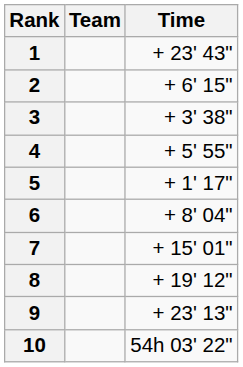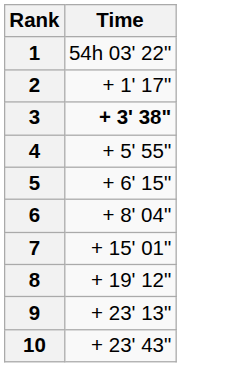- column: Team
1 | Time: + 23' 43" -> 54h 03' 22"
2 | Time: + 6' 15" -> + 1' 17"
3 | Time: normal -> bold
5 | Time: + 1' 17" -> + 6' 15"
10 | Time: 54h 03' 22" -> + 23' 43"
